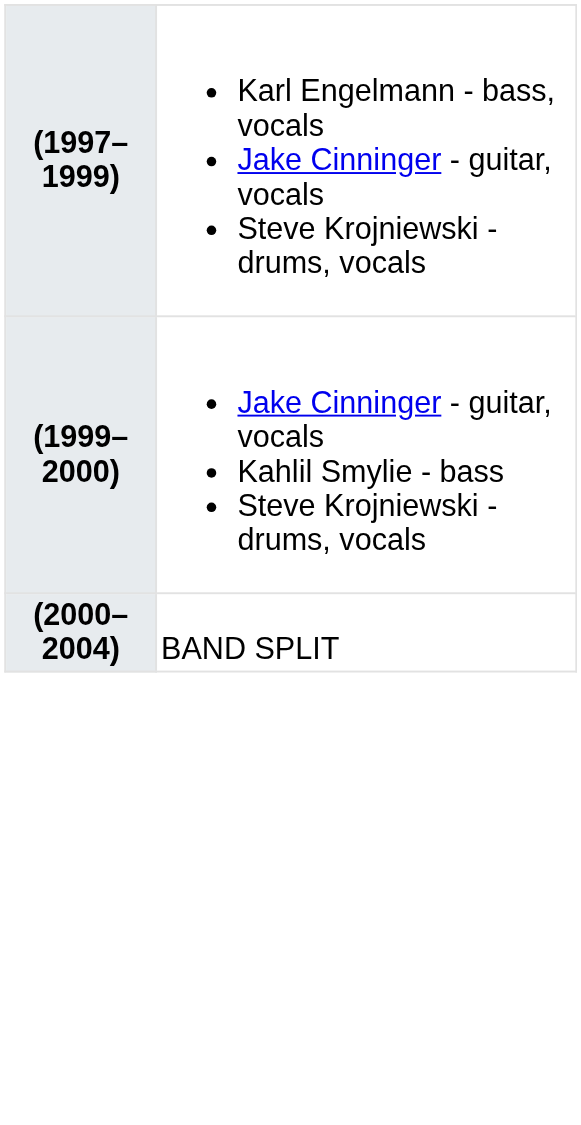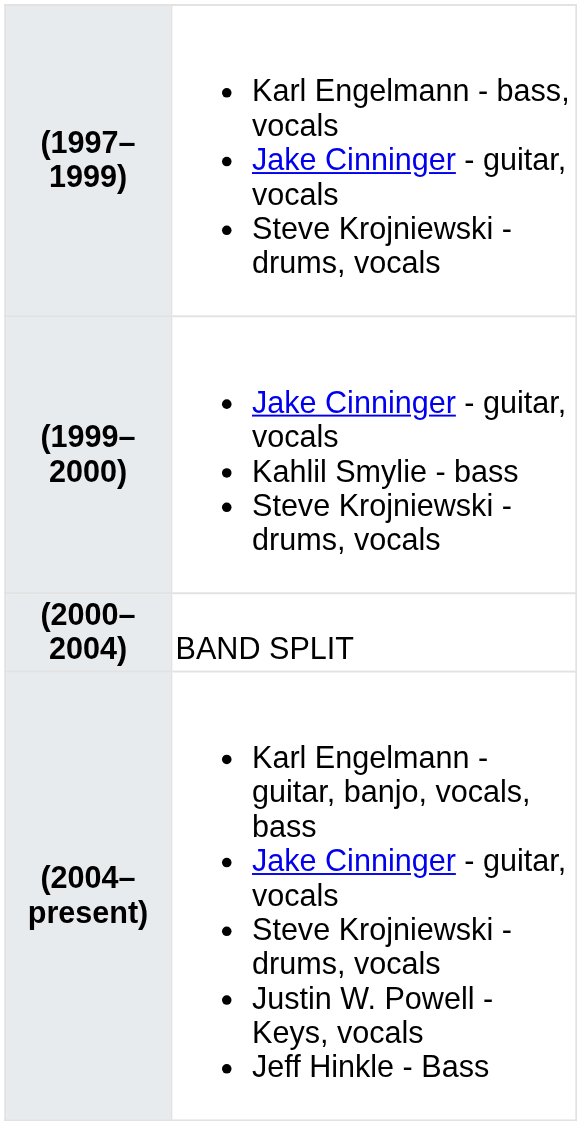+ row: (2004–present) | Karl Engelmann - guitar, banjo, vocals, bass Jake Cinninger - guitar, vocals Steve Krojniewski - drums, vocals Justin W. Powell - Keys, vocals Jeff Hinkle - Bass
